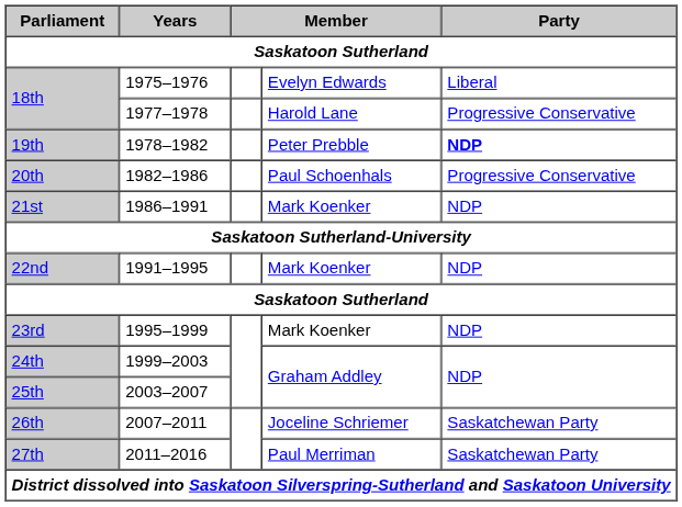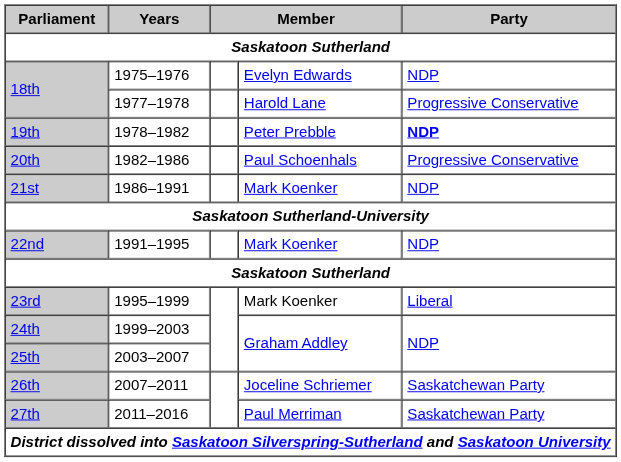1975–1976 | Party: Liberal -> NDP
1995–1999 | Party: NDP -> Liberal
